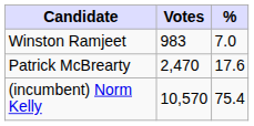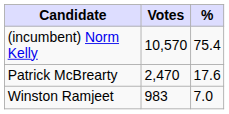rows swapped: (incumbent) Norm Kelly <-> Winston Ramjeet
